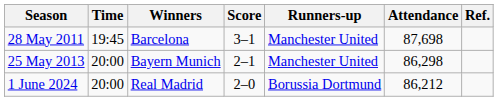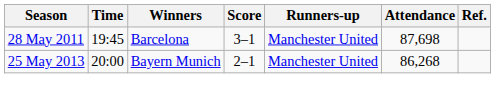25 May 2013 | Attendance: 86,298 -> 86,268
- row: 1 June 2024 | 20:00 | Real Madrid | 2–0 | Borussia Dortmund | 86,212
